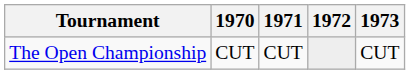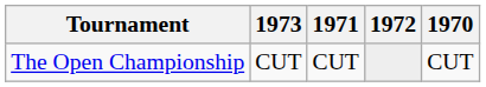columns swapped: 1970 <-> 1973
